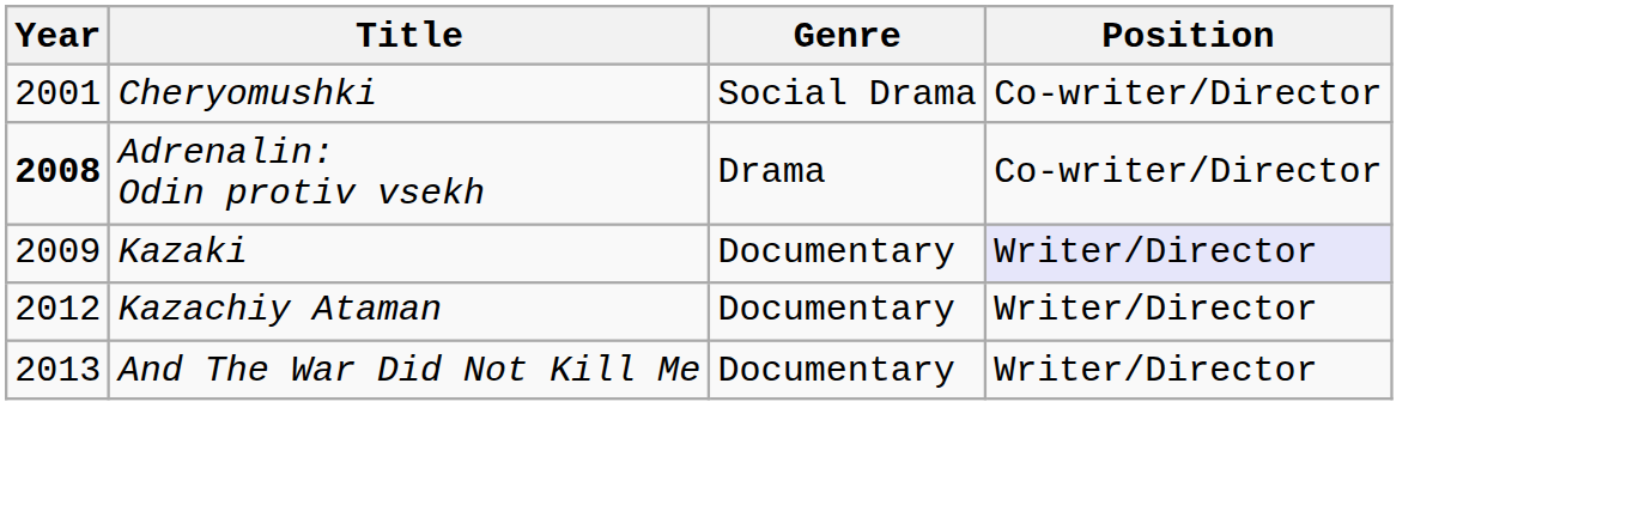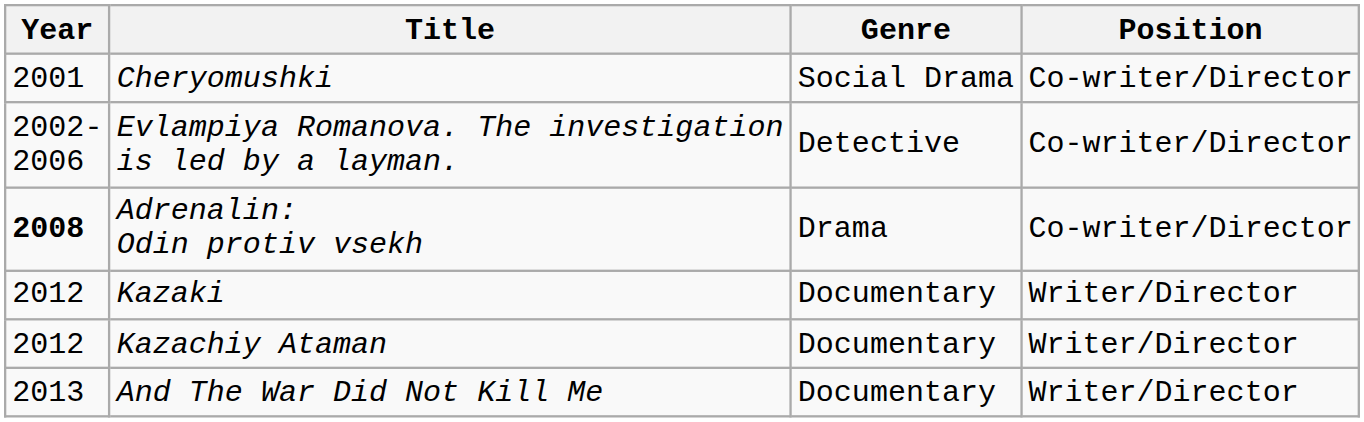+ row: 2002- 2006 | Evlampiya Romanova. The investigation is led by a layman. | Detective | Co-writer/Director
Kazaki | Year: 2009 -> 2012
Kazaki | Position: lavender background -> no background
